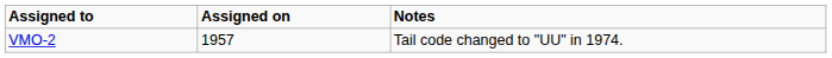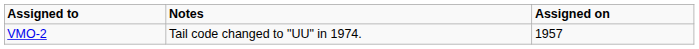columns swapped: Assigned on <-> Notes
